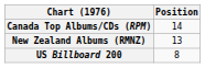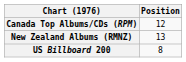Canada Top Albums/CDs (RPM) | Position: 14 -> 12
